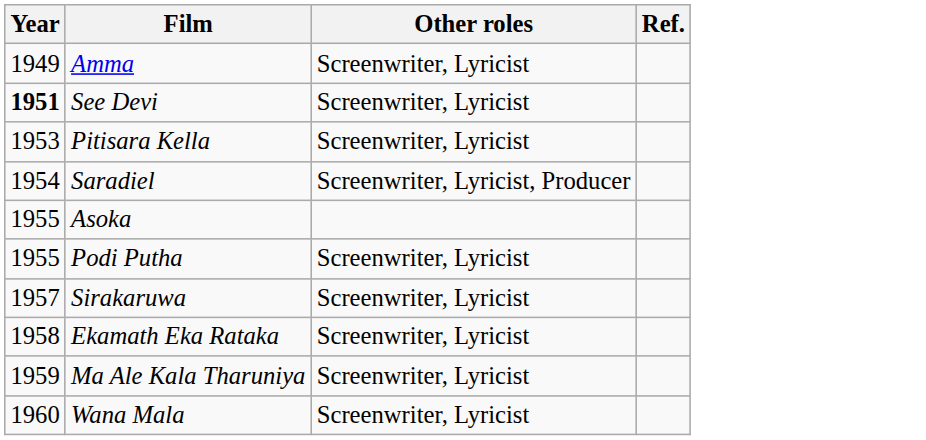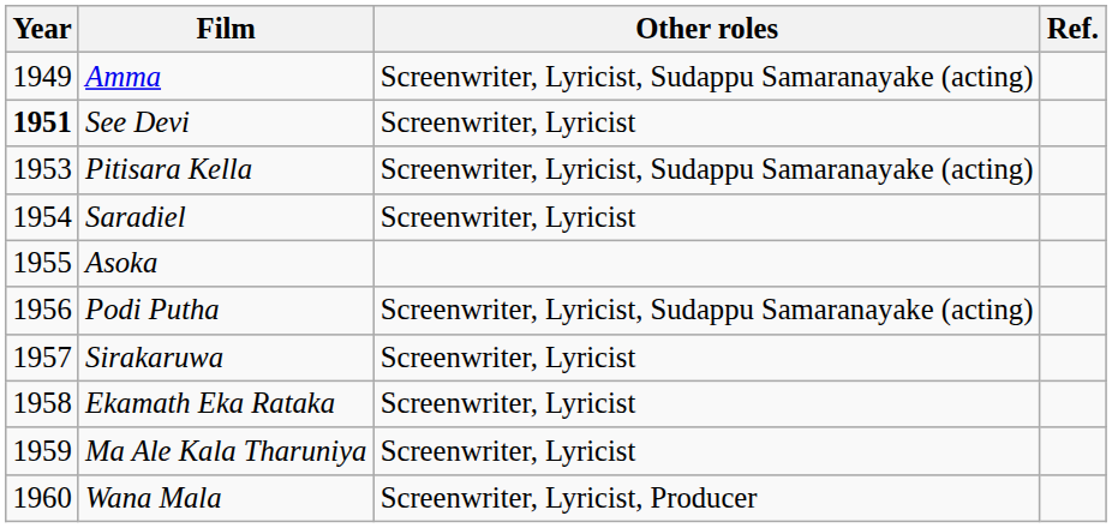Amma | Other roles: Screenwriter, Lyricist -> Screenwriter, Lyricist, Sudappu Samaranayake (acting)
Pitisara Kella | Other roles: Screenwriter, Lyricist -> Screenwriter, Lyricist, Sudappu Samaranayake (acting)
Saradiel | Other roles: Screenwriter, Lyricist, Producer -> Screenwriter, Lyricist
Podi Putha | Year: 1955 -> 1956
Podi Putha | Other roles: Screenwriter, Lyricist -> Screenwriter, Lyricist, Sudappu Samaranayake (acting)
Wana Mala | Other roles: Screenwriter, Lyricist -> Screenwriter, Lyricist, Producer
